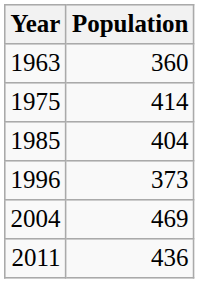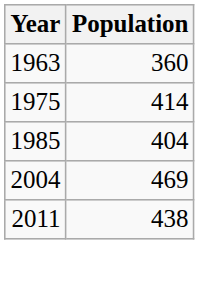- row: 1996 | 373
2011 | Population: 436 -> 438
